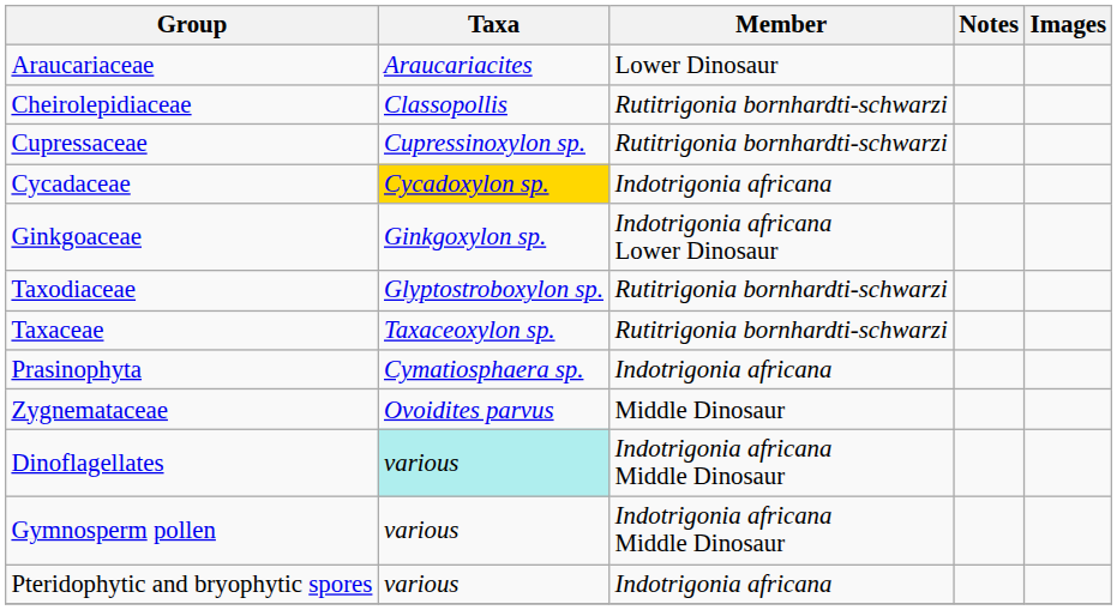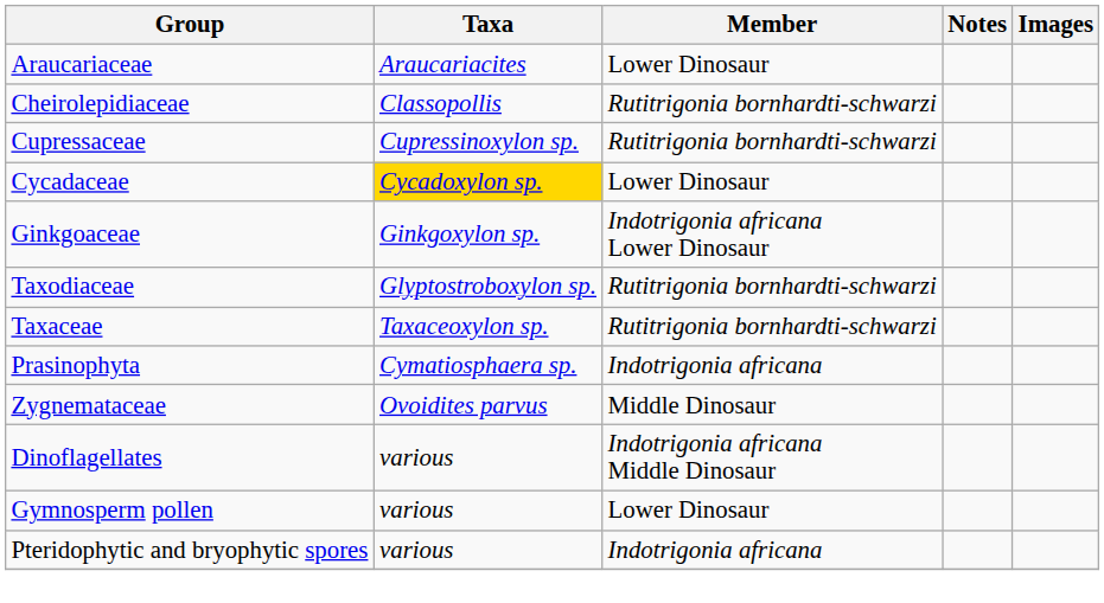Cycadaceae | Member: Indotrigonia africana -> Lower Dinosaur
Dinoflagellates | Taxa: paleturquoise background -> no background
Gymnosperm pollen | Member: Indotrigonia africana Middle Dinosaur -> Lower Dinosaur
